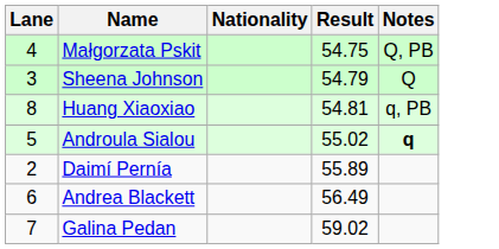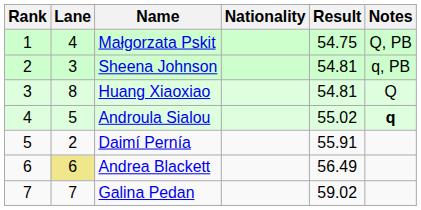+ column: Rank | 1 | 2 | 3 | 4 | 5 | 6 | 7
Sheena Johnson | Result: 54.79 -> 54.81
Sheena Johnson | Notes: Q -> q, PB
Huang Xiaoxiao | Notes: q, PB -> Q
Daimí Pernía | Result: 55.89 -> 55.91
Andrea Blackett | Lane: no background -> khaki background
